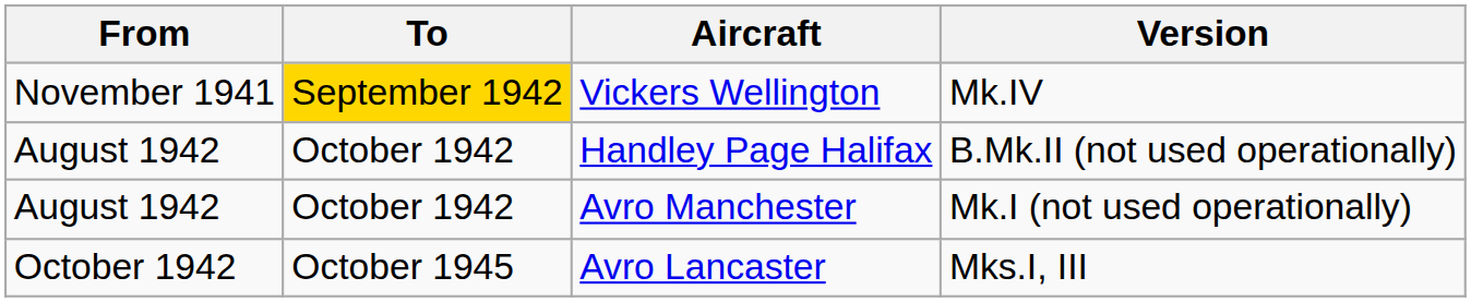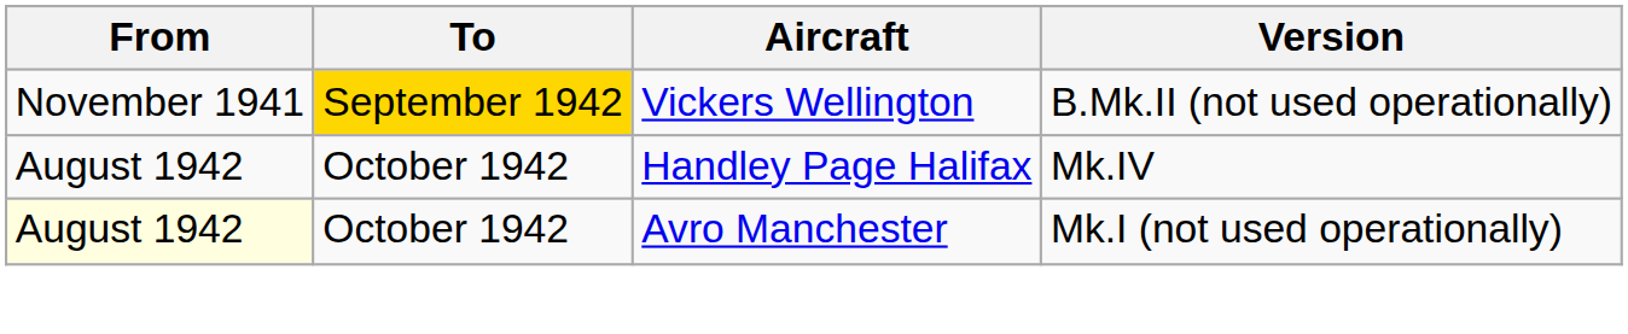Vickers Wellington | Version: Mk.IV -> B.Mk.II (not used operationally)
Handley Page Halifax | Version: B.Mk.II (not used operationally) -> Mk.IV
Avro Manchester | From: no background -> lightyellow background
- row: October 1942 | October 1945 | Avro Lancaster | Mks.I, III
